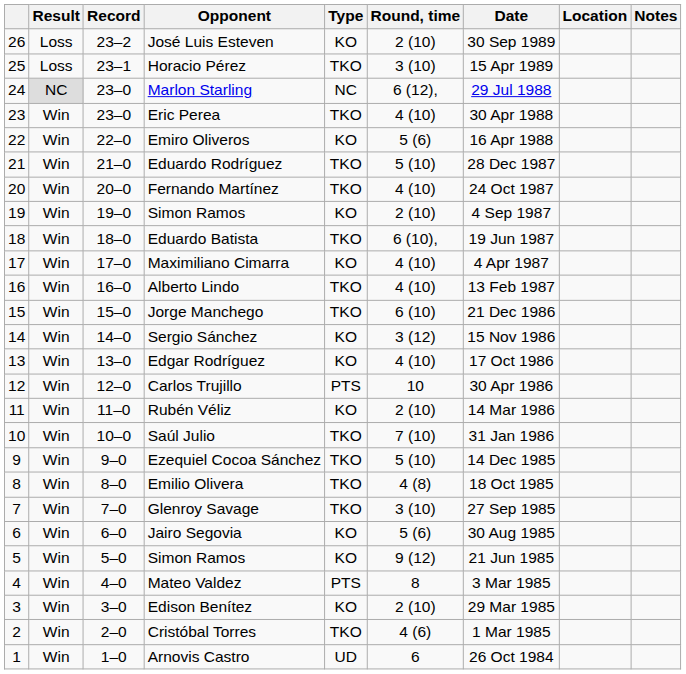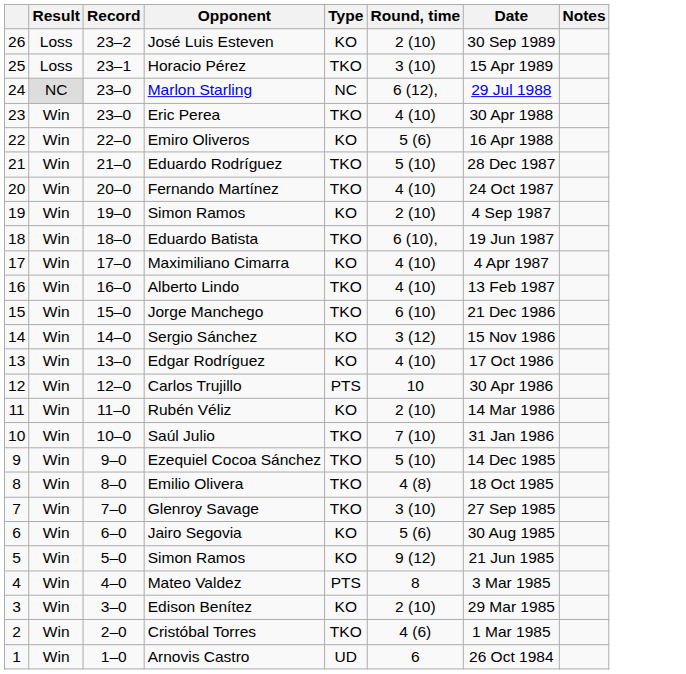- column: Location
